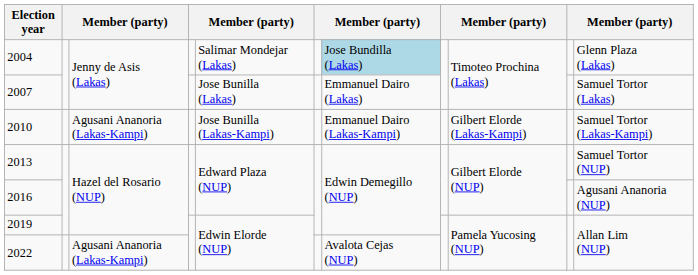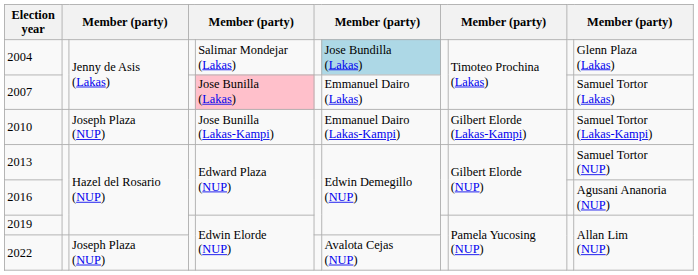2007 | column 5: no background -> pink background
2010 | column 3: Agusani Ananoria (Lakas-Kampi) -> Joseph Plaza (NUP)
2022 | column 3: Agusani Ananoria (Lakas-Kampi) -> Joseph Plaza (NUP)
